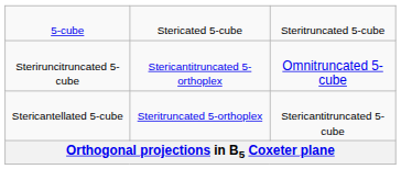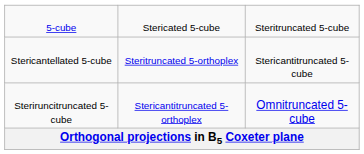rows swapped: Stericantellated 5-cube <-> Steriruncitruncated 5-cube
